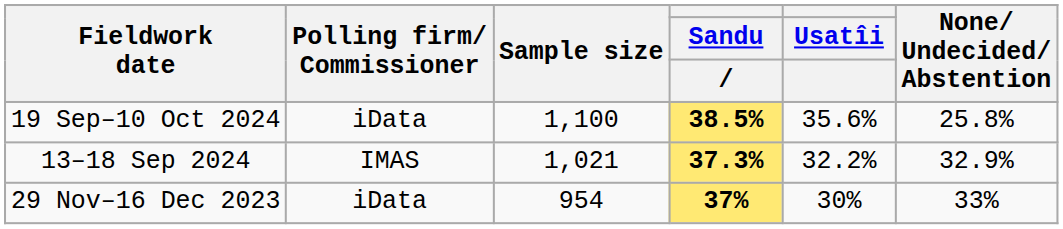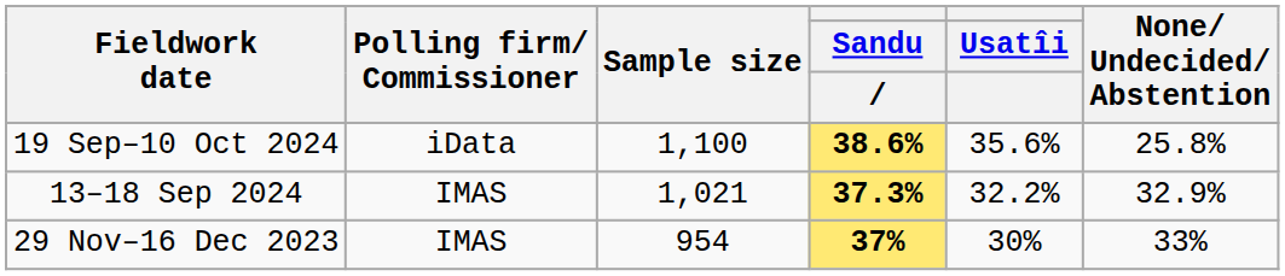19 Sep–10 Oct 2024 | Sandu: 38.5% -> 38.6%
29 Nov–16 Dec 2023 | Polling firm/ Commissioner: iData -> IMAS
